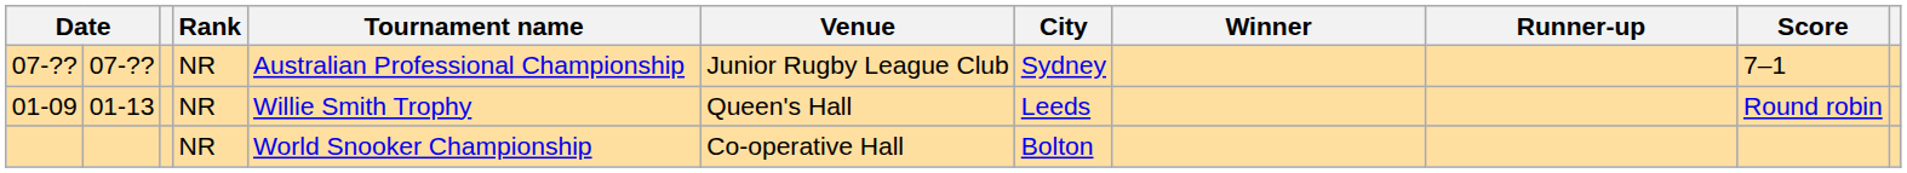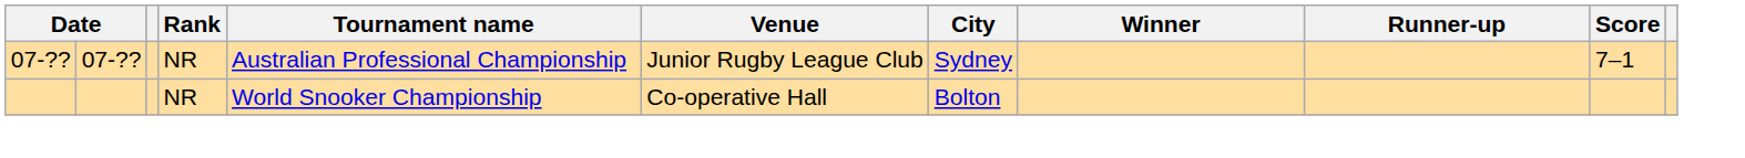- row: 01-09 | 01-13 | NR | Willie Smith Trophy | Queen's Hall | Leeds | Round robin
